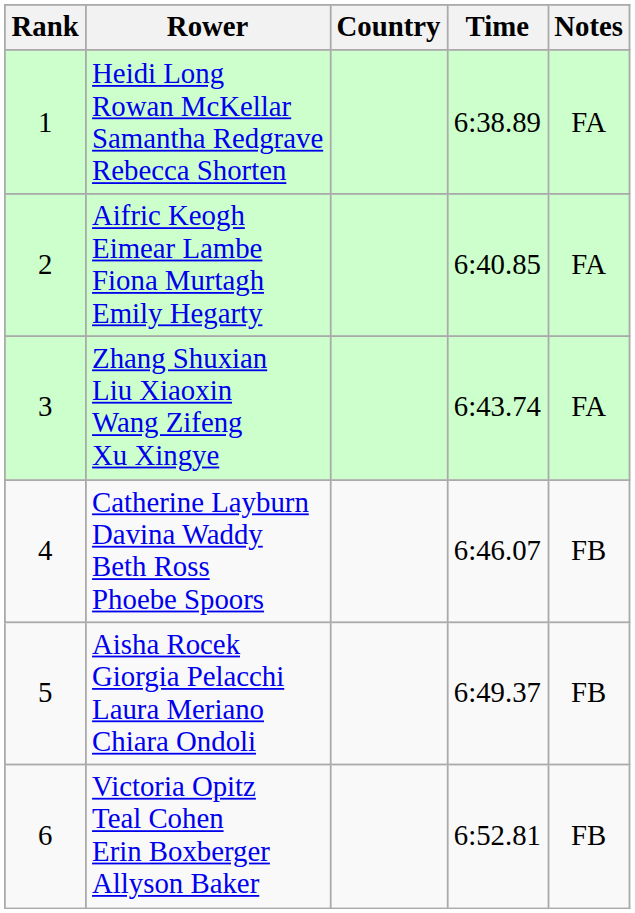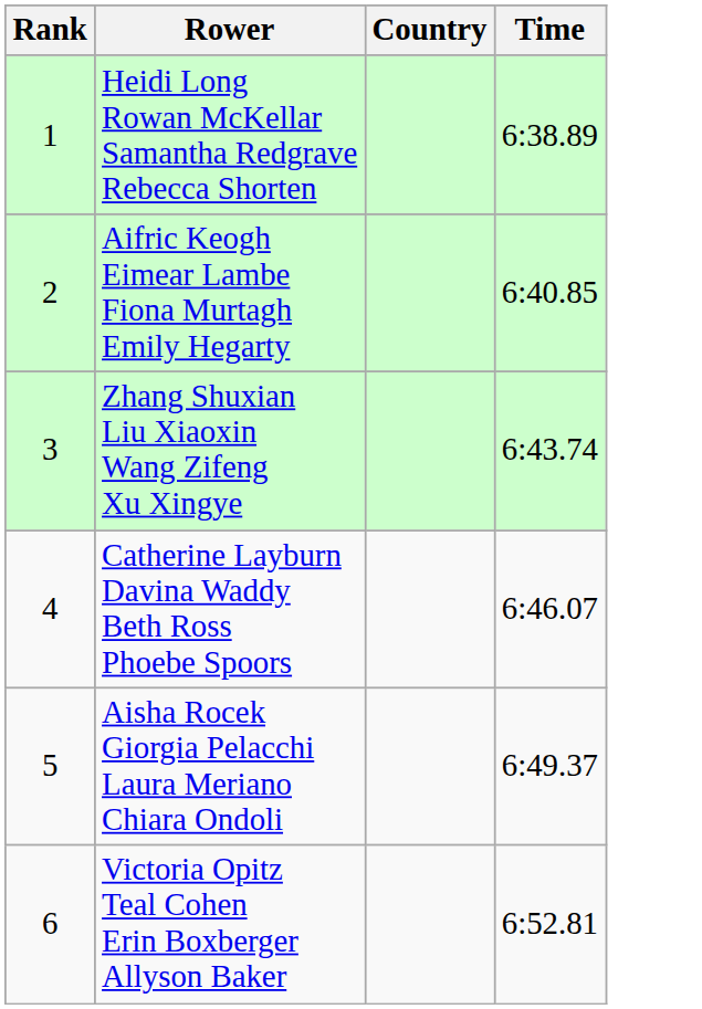- column: Notes | FA | FA | FA | FB | FB | FB
